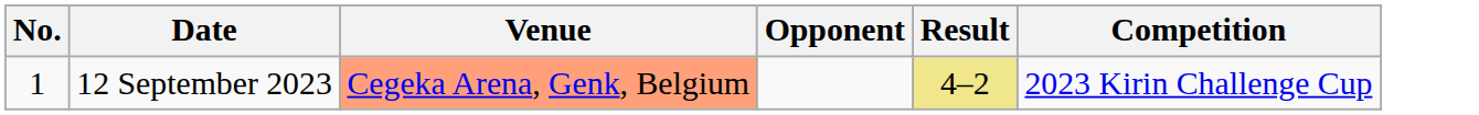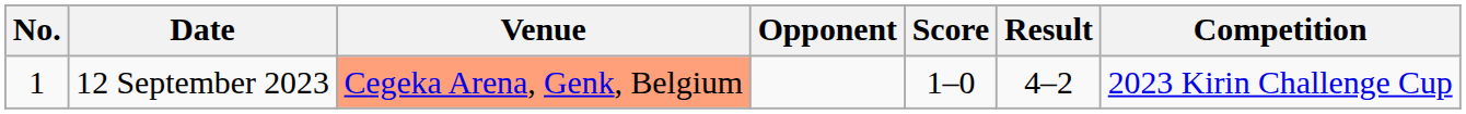+ column: Score | 1–0
12 September 2023 | Result: khaki background -> no background
